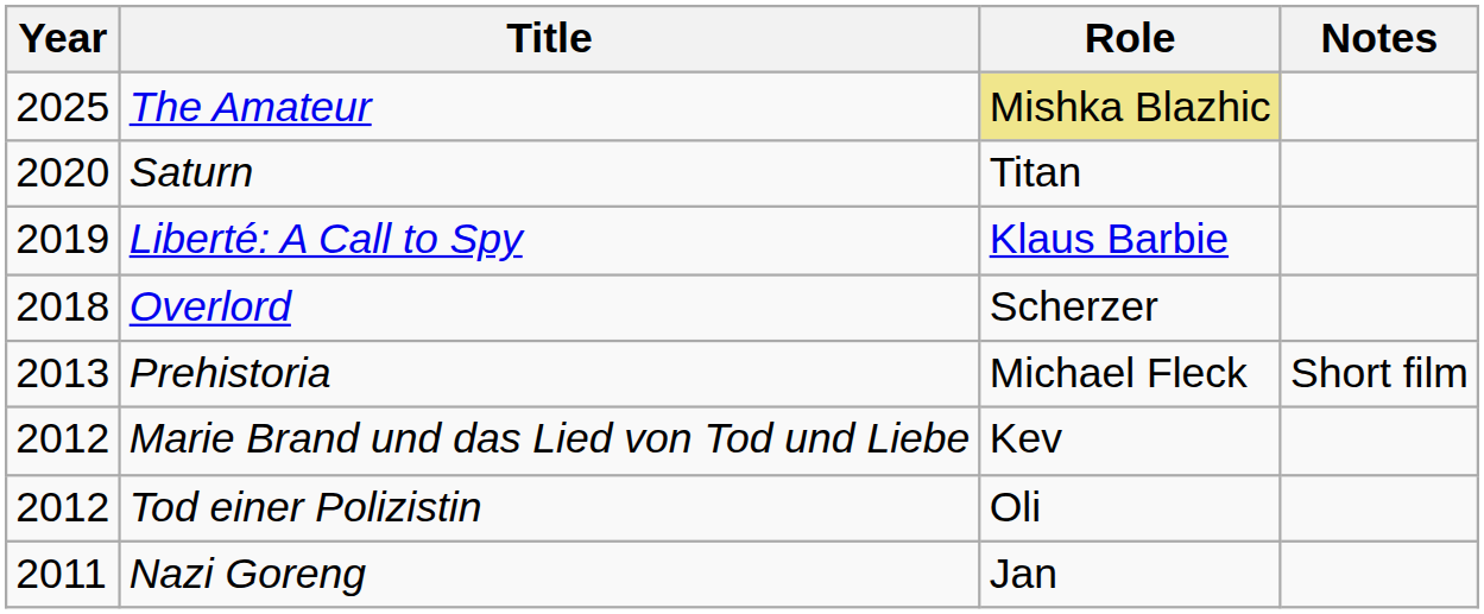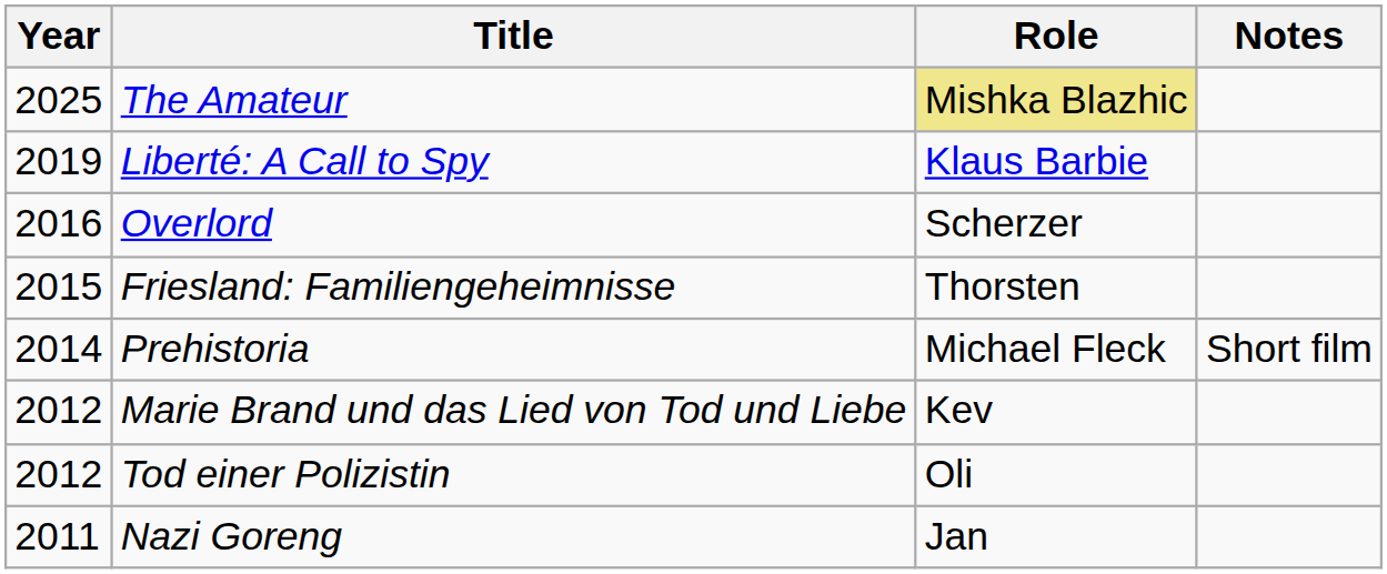- row: 2020 | Saturn | Titan
Overlord | Year: 2018 -> 2016
+ row: 2015 | Friesland: Familiengeheimnisse | Thorsten
Prehistoria | Year: 2013 -> 2014
